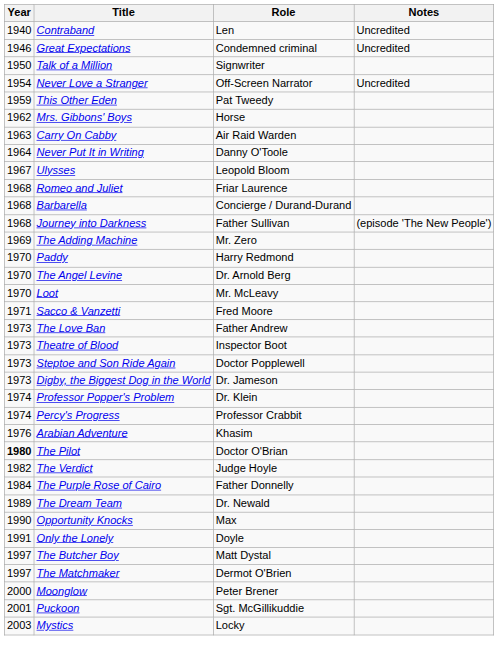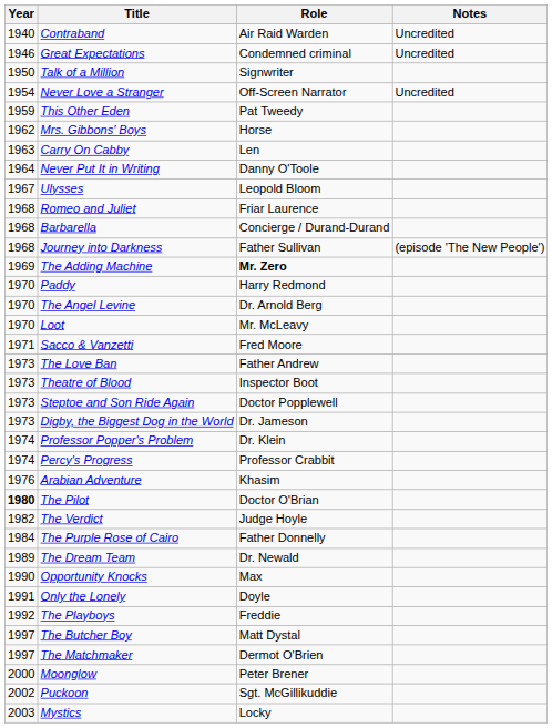Contraband | Role: Len -> Air Raid Warden
Carry On Cabby | Role: Air Raid Warden -> Len
The Adding Machine | Role: normal -> bold
+ row: 1992 | The Playboys | Freddie
Puckoon | Year: 2001 -> 2002
